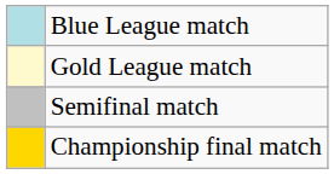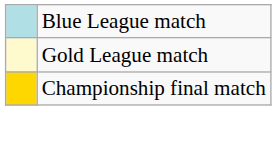- row: Semifinal match
